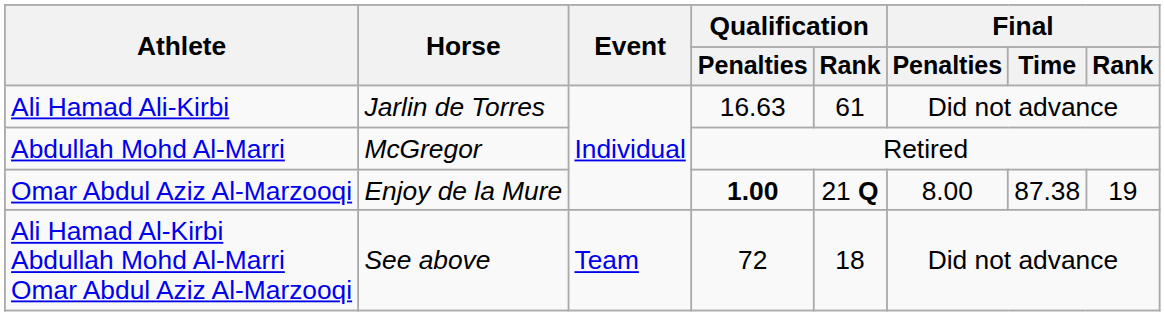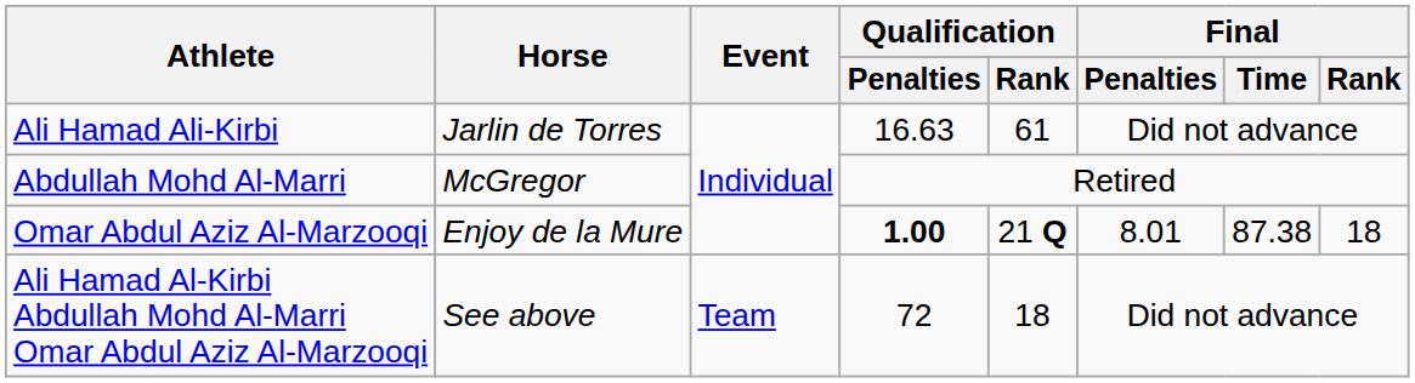Omar Abdul Aziz Al-Marzooqi | Final / Penalties: 8.00 -> 8.01
Omar Abdul Aziz Al-Marzooqi | Final / Rank: 19 -> 18
